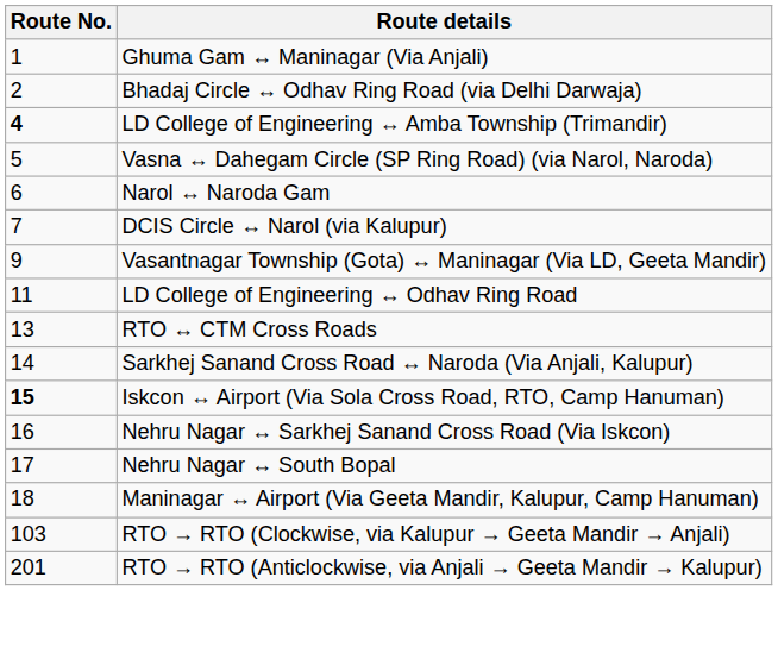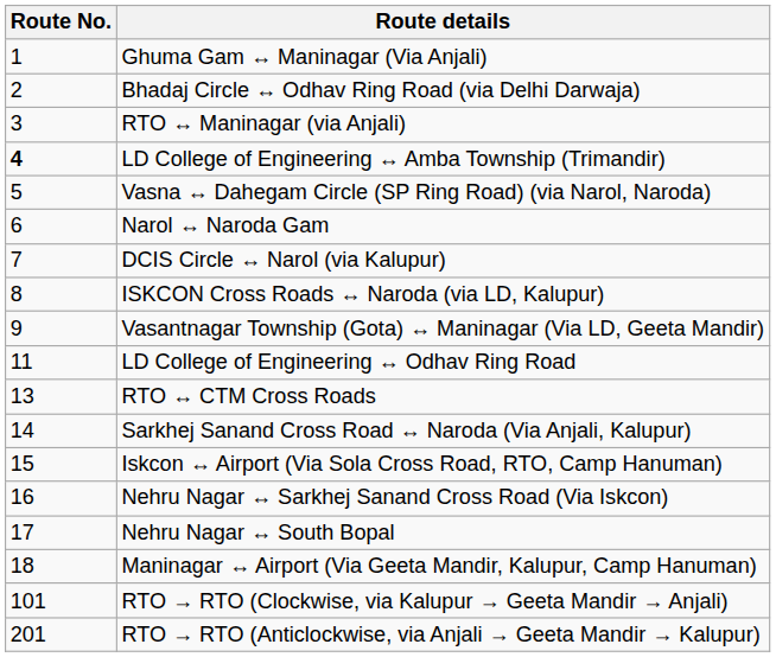+ row: 3 | RTO ↔ Maninagar (via Anjali)
+ row: 8 | ISKCON Cross Roads ↔ Naroda (via LD, Kalupur)
Iskcon ↔ Airport (Via Sola Cross Road, RTO, Camp Hanuman) | Route No.: bold -> normal
RTO → RTO (Clockwise, via Kalupur → Geeta Mandir → Anjali) | Route No.: 103 -> 101
